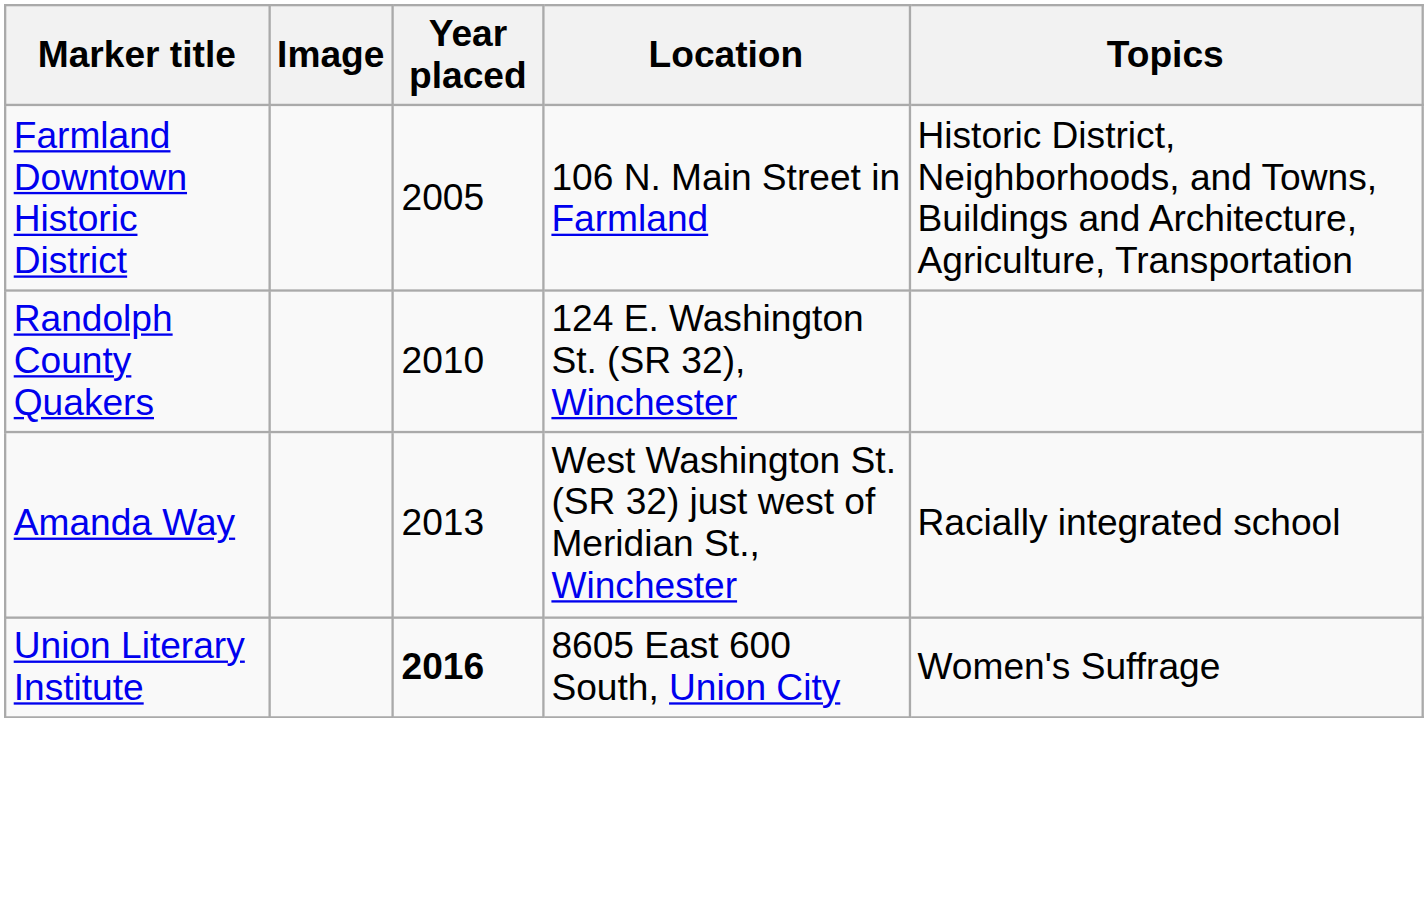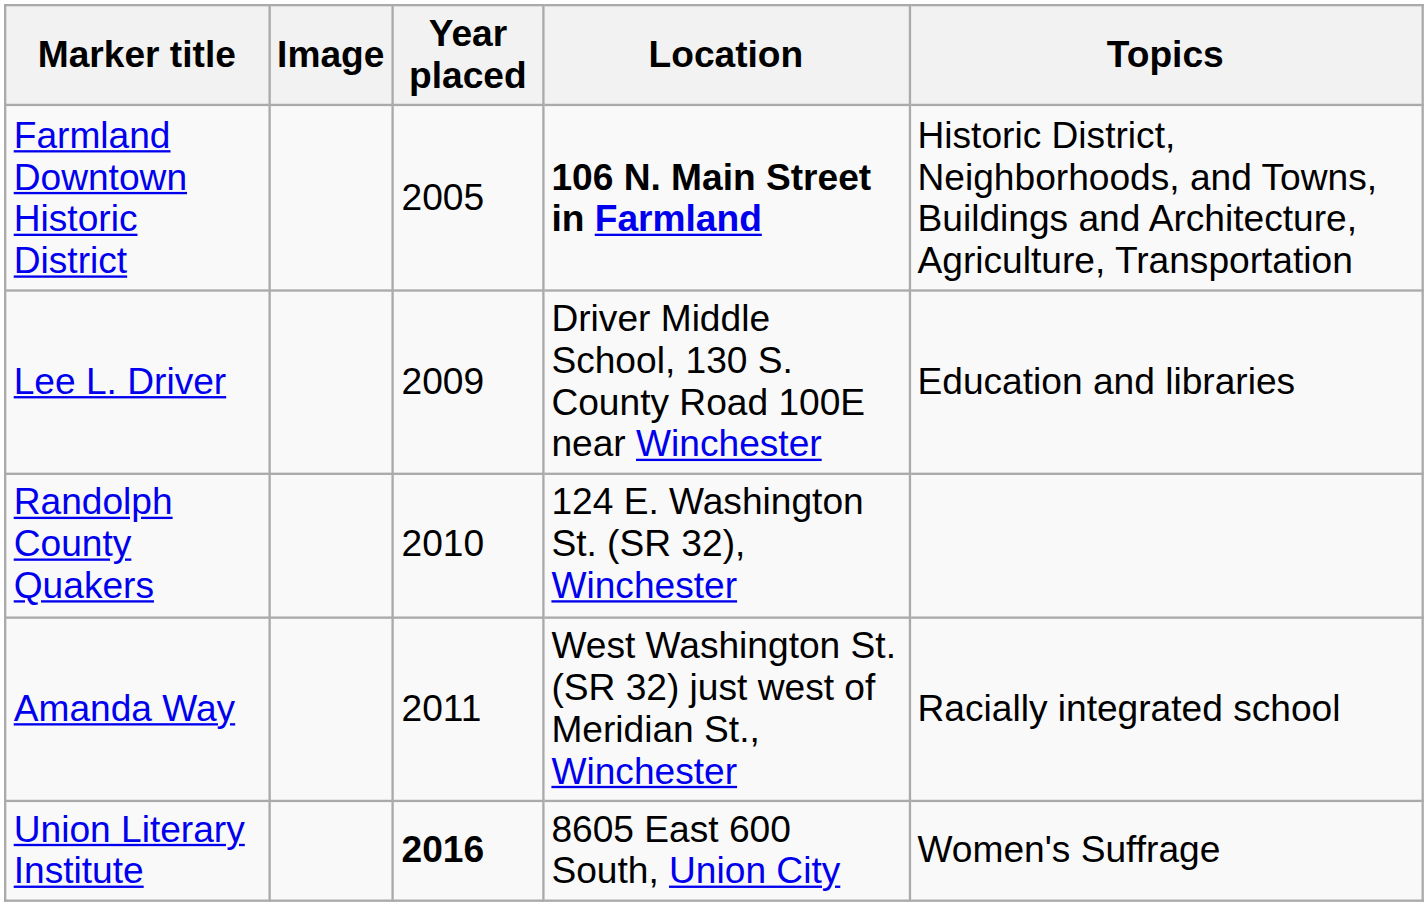Farmland Downtown Historic District | Location: normal -> bold
+ row: Lee L. Driver | 2009 | Driver Middle School, 130 S. County Road 100E near Winchester | Education and libraries
Amanda Way | Year placed: 2013 -> 2011
